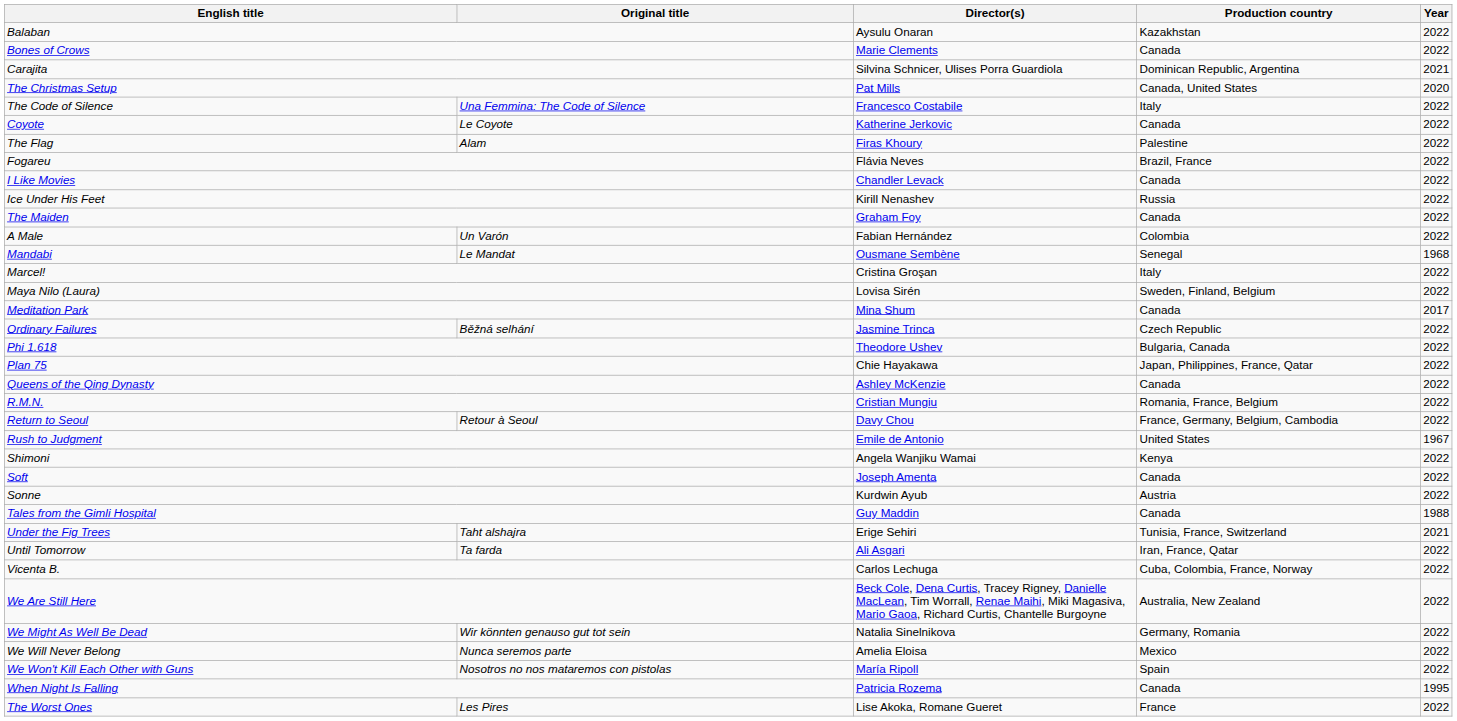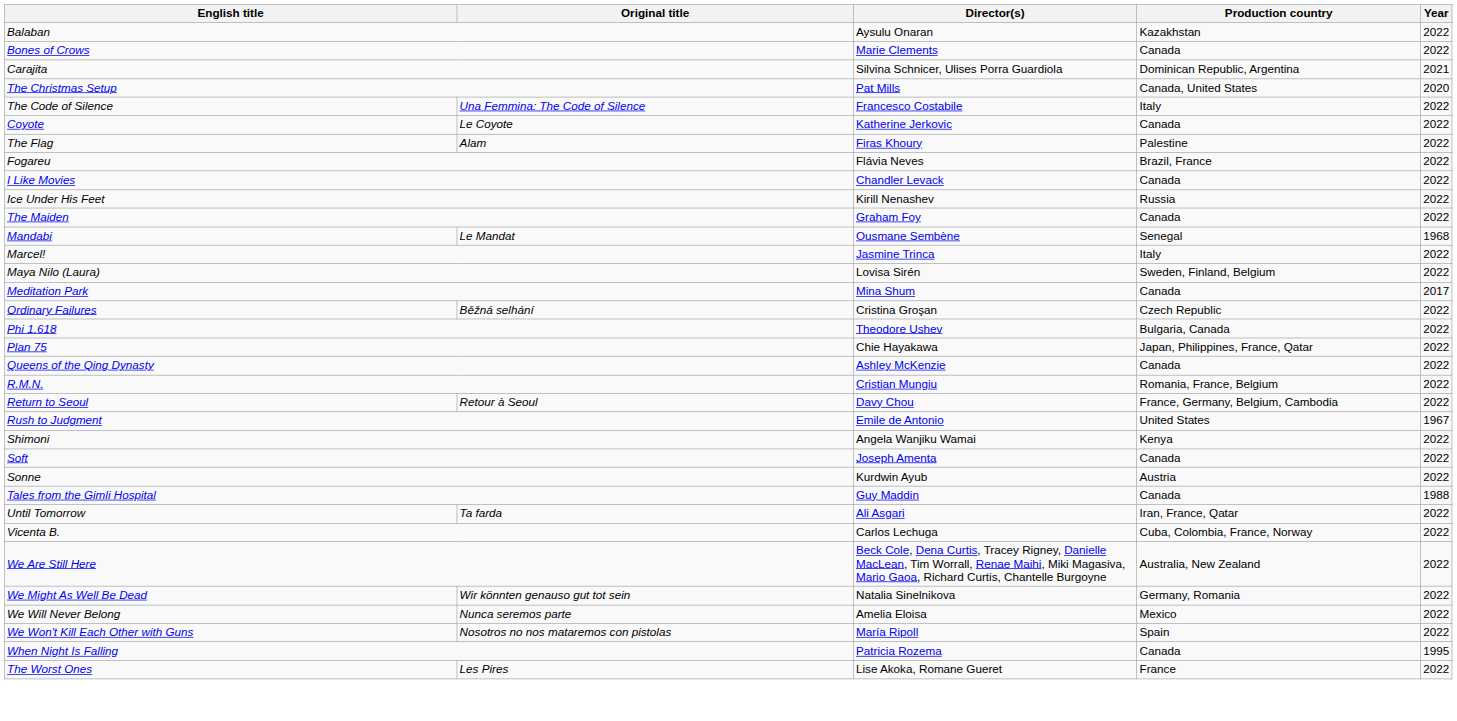- row: A Male | Un Varón | Fabian Hernández | Colombia | 2022
Marcel! | Director(s): Cristina Groşan -> Jasmine Trinca
Ordinary Failures | Director(s): Jasmine Trinca -> Cristina Groşan
- row: Under the Fig Trees | Taht alshajra | Erige Sehiri | Tunisia, France, Switzerland | 2021
